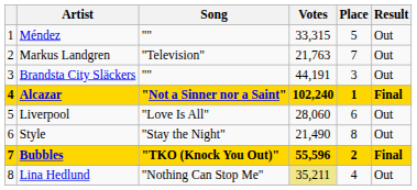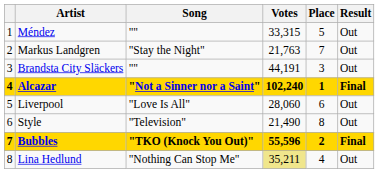Markus Landgren | Song: "Television" -> "Stay the Night"
Style | Song: "Stay the Night" -> "Television"
